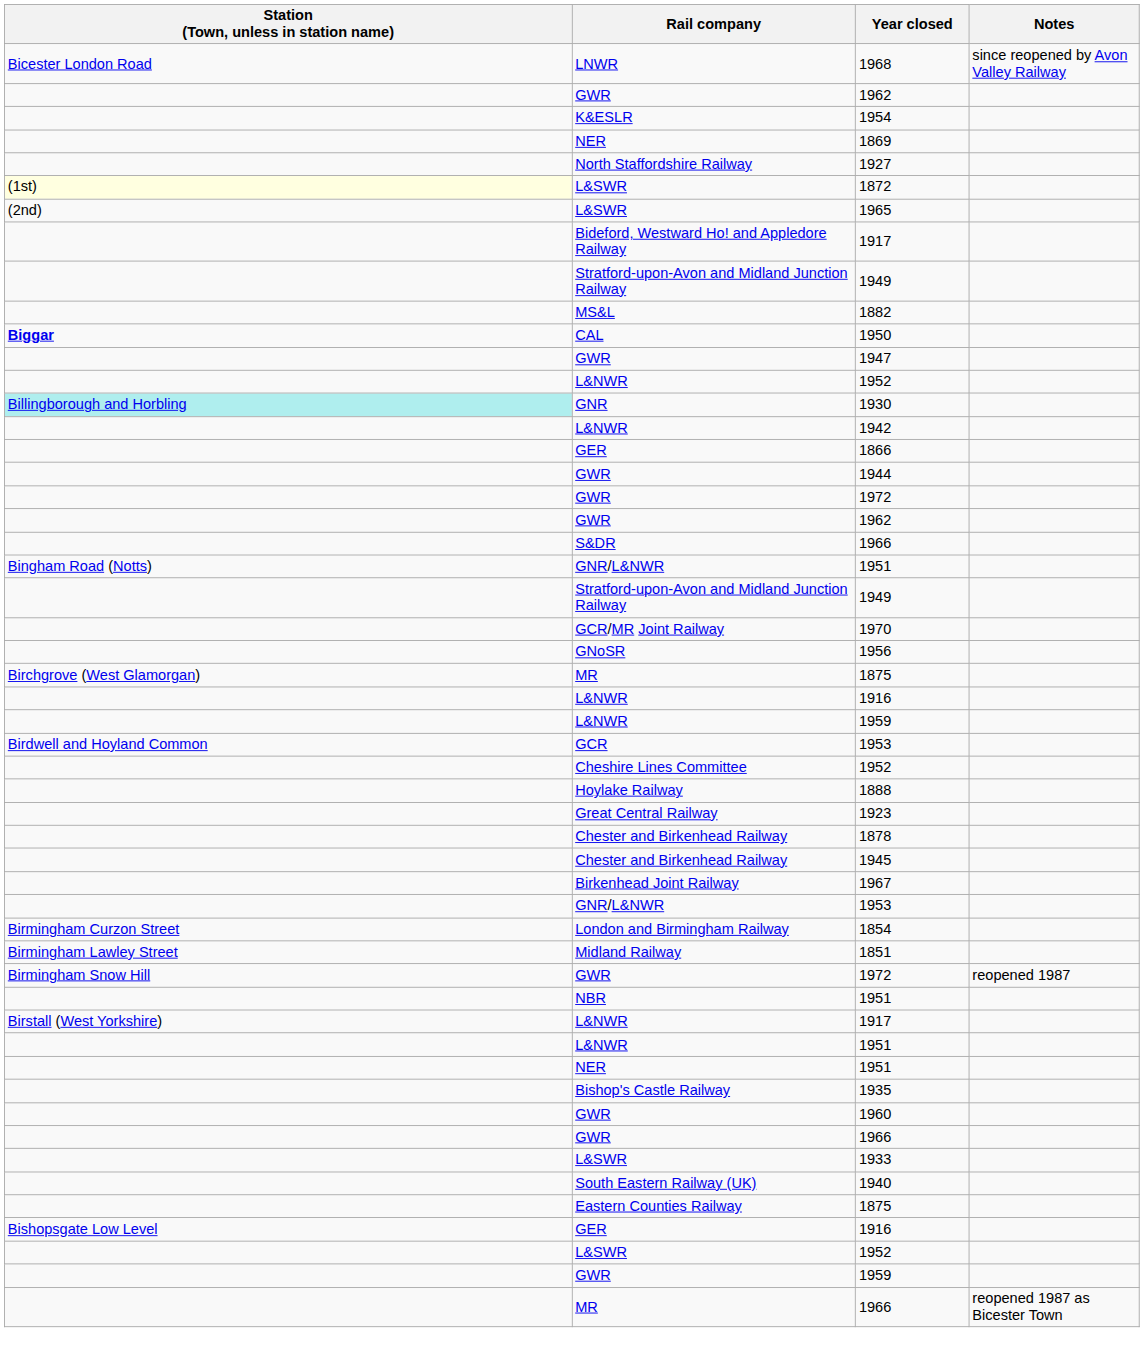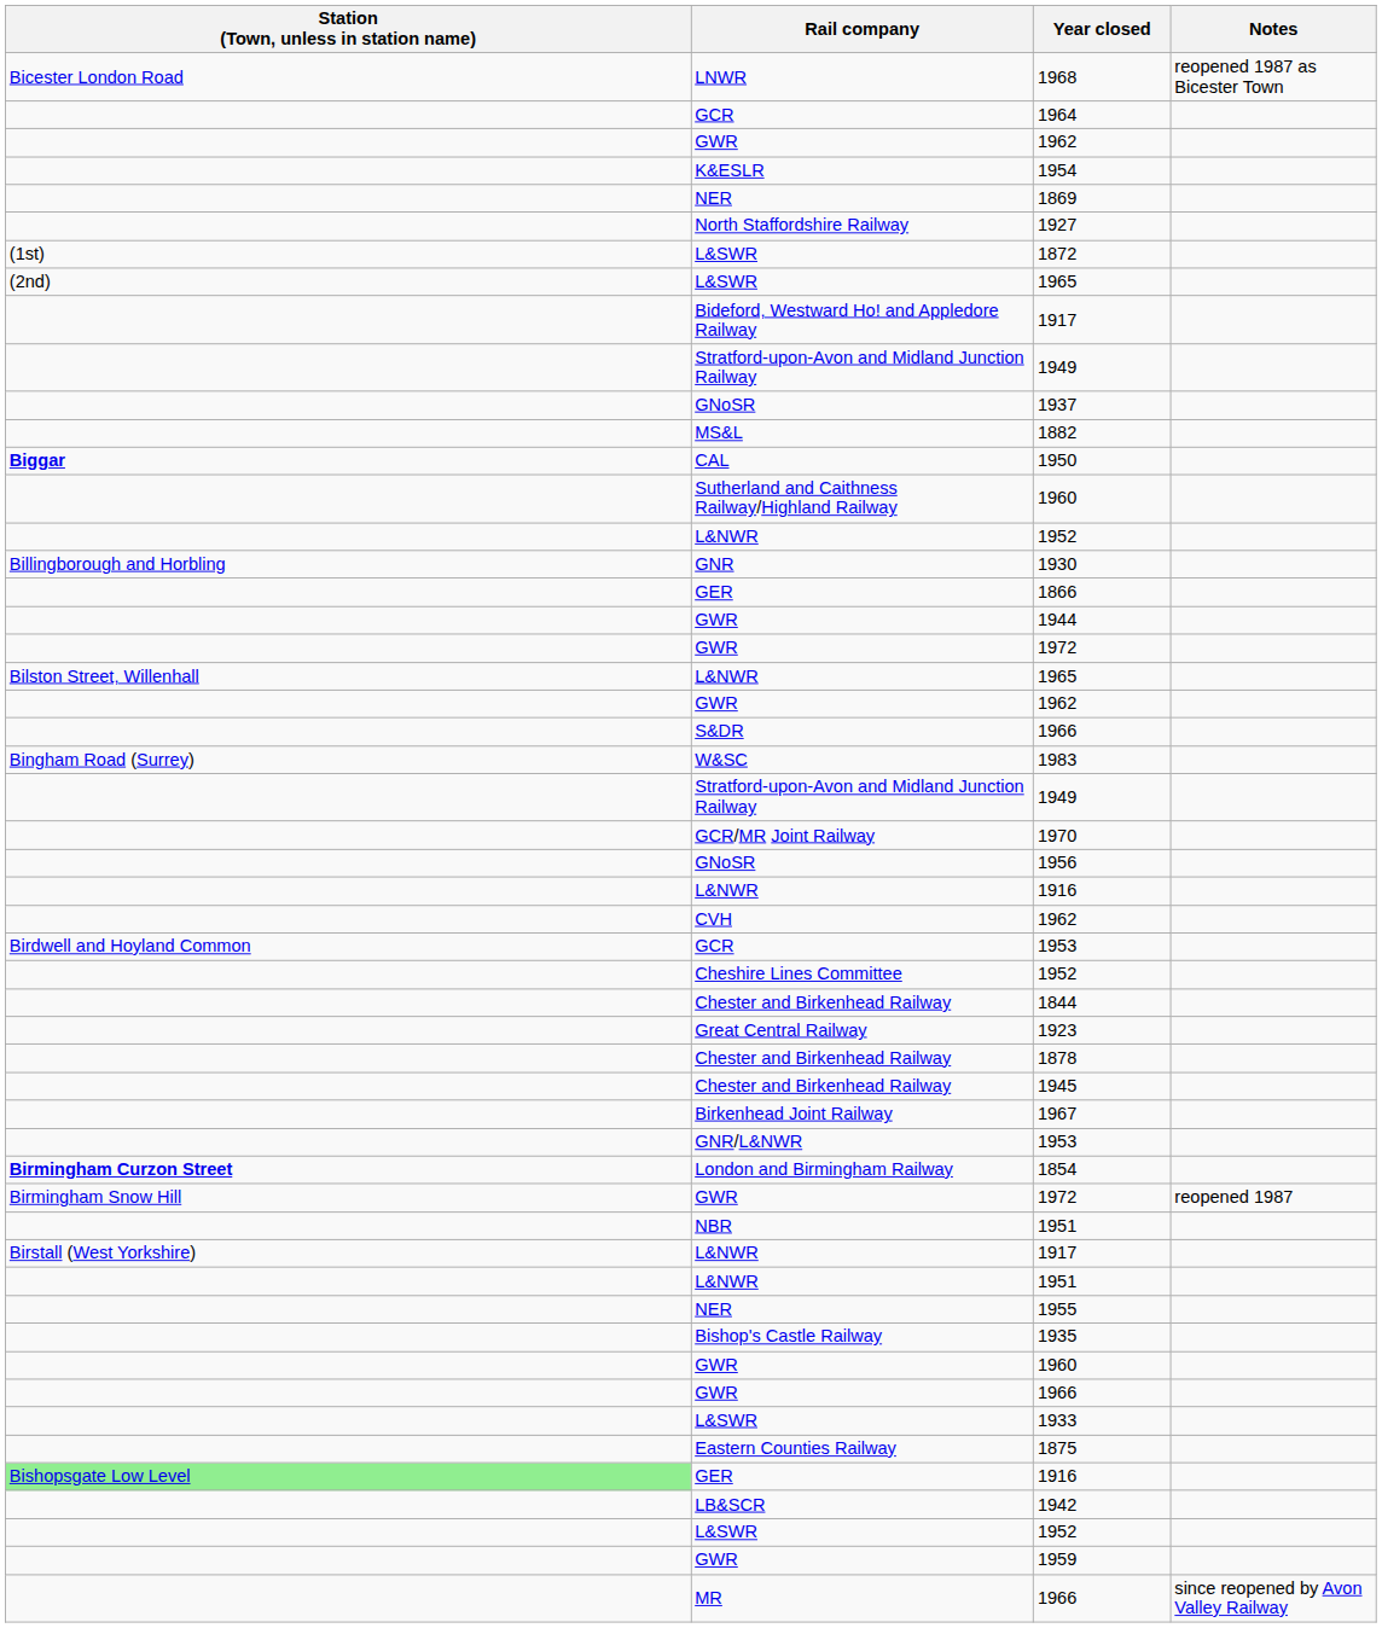1968 | Notes: since reopened by Avon Valley Railway -> reopened 1987 as Bicester Town
+ row: GCR | 1964
1872 | Station (Town, unless in station name): lightyellow background -> no background
+ row: GNoSR | 1937
+ row: Sutherland and Caithness Railway/Highland Railway | 1960
- row: GWR | 1947
1930 | Station (Town, unless in station name): paleturquoise background -> no background
- row: L&NWR | 1942
+ row: Bilston Street, Willenhall | L&NWR | 1965
- row: Bingham Road (Notts) | GNR/L&NWR | 1951
+ row: Bingham Road (Surrey) | W&SC | 1983
- row: Birchgrove (West Glamorgan) | MR | 1875
+ row: CVH | 1962
- row: L&NWR | 1959
- row: Hoylake Railway | 1888
+ row: Chester and Birkenhead Railway | 1844
1854 | Station (Town, unless in station name): normal -> bold
- row: Birmingham Lawley Street | Midland Railway | 1851
- row: NER | 1951
+ row: NER | 1955
- row: South Eastern Railway (UK) | 1940
GER / 1916 | Station (Town, unless in station name): no background -> lightgreen background
+ row: LB&SCR | 1942
MR / 1966 | Notes: reopened 1987 as Bicester Town -> since reopened by Avon Valley Railway
